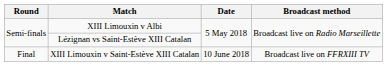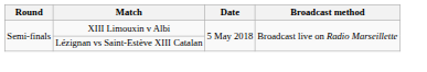- row: Final | XIII Limouxin v Saint-Estève XIII Catalan | 10 June 2018 | Broadcast live on FFRXIII TV
